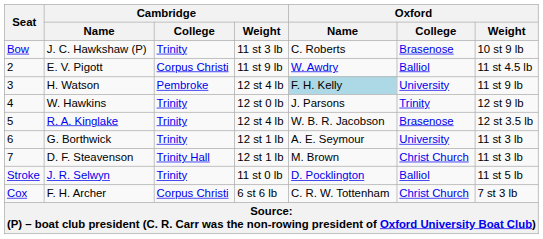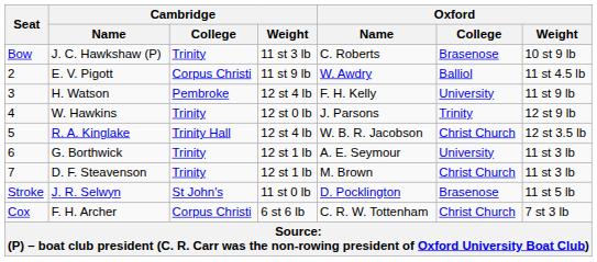H. Watson | Oxford / Name: lightblue background -> no background
R. A. Kinglake | Cambridge / College: Trinity -> Trinity Hall
R. A. Kinglake | Oxford / College: Brasenose -> Christ Church
D. F. Steavenson | Cambridge / College: Trinity Hall -> Trinity
J. R. Selwyn | Cambridge / College: Trinity -> St John's
J. R. Selwyn | Oxford / College: Balliol -> Brasenose
